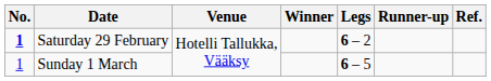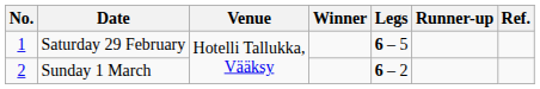Saturday 29 February | No.: bold -> normal
Saturday 29 February | Legs: 6 – 2 -> 6 – 5
Sunday 1 March | No.: 1 -> 2
Sunday 1 March | Legs: 6 – 5 -> 6 – 2
